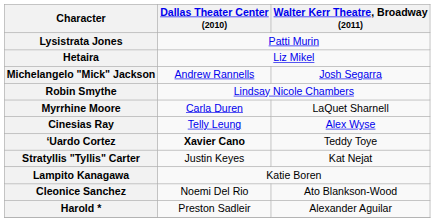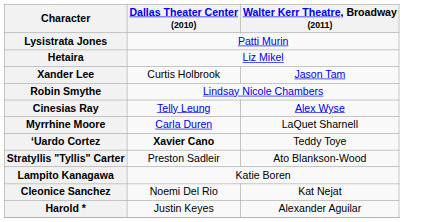- row: Michelangelo "Mick" Jackson | Andrew Rannells | Josh Segarra
+ row: Xander Lee | Curtis Holbrook | Jason Tam
rows swapped: Myrrhine Moore <-> Cinesias Ray
Stratyllis "Tyllis" Carter | Dallas Theater Center (2010): Justin Keyes -> Preston Sadleir
Stratyllis "Tyllis" Carter | Walter Kerr Theatre, Broadway (2011): Kat Nejat -> Ato Blankson-Wood
Cleonice Sanchez | Walter Kerr Theatre, Broadway (2011): Ato Blankson-Wood -> Kat Nejat
Harold * | Dallas Theater Center (2010): Preston Sadleir -> Justin Keyes
